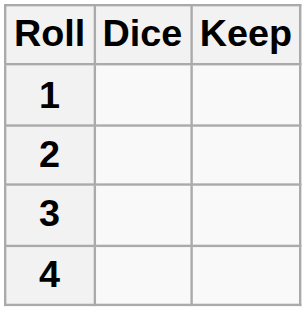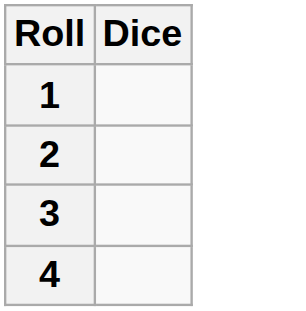- column: Keep
